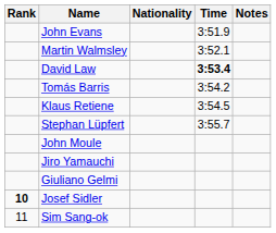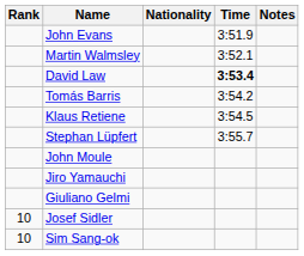Josef Sidler | Rank: bold -> normal
Sim Sang-ok | Rank: 11 -> 10
